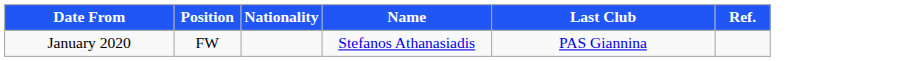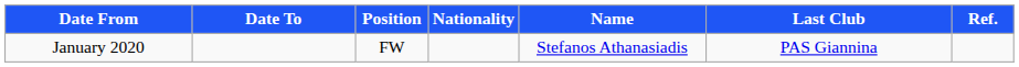+ column: Date To
